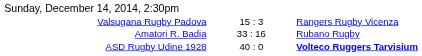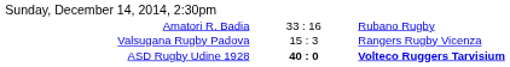rows swapped: Amatori R. Badia <-> Valsugana Rugby Padova
ASD Rugby Udine 1928 | column 2: normal -> bold
